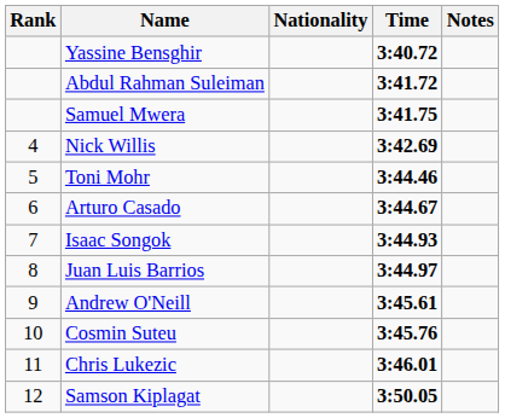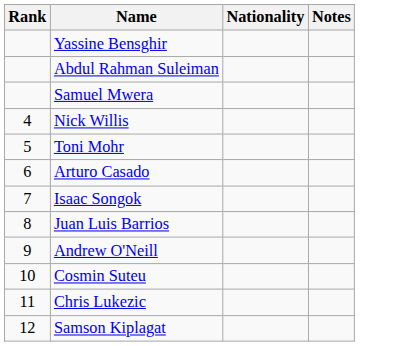- column: Time | 3:40.72 | 3:41.72 | 3:41.75 | 3:42.69 | 3:44.46 | 3:44.67 | 3:44.93 | 3:44.97 | 3:45.61 | 3:45.76 | 3:46.01 | 3:50.05
